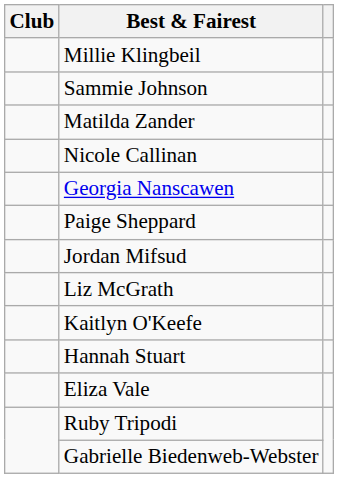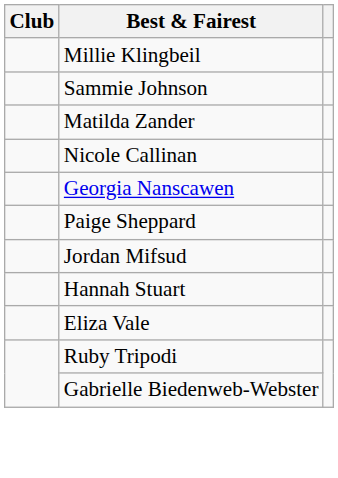- row: Liz McGrath
- row: Kaitlyn O'Keefe
